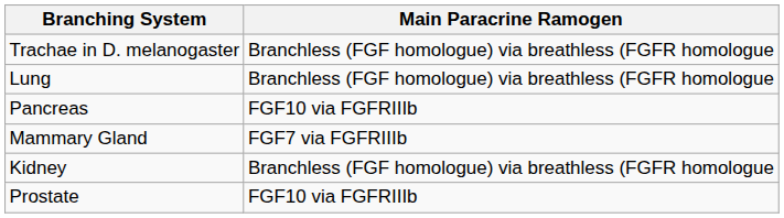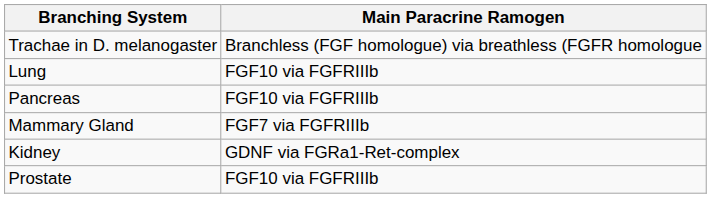Lung | Main Paracrine Ramogen: Branchless (FGF homologue) via breathless (FGFR homologue -> FGF10 via FGFRIIIb
Kidney | Main Paracrine Ramogen: Branchless (FGF homologue) via breathless (FGFR homologue -> GDNF via FGRa1-Ret-complex
